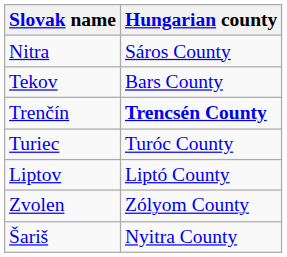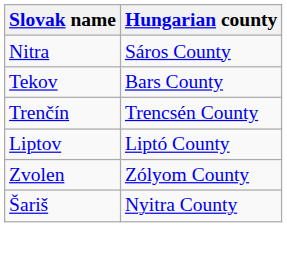Trenčín | Hungarian county: bold -> normal
- row: Turiec | Turóc County
